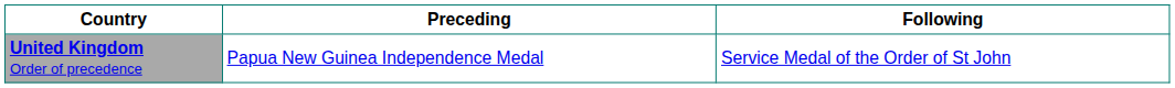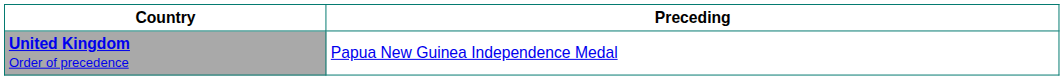- column: Following | Service Medal of the Order of St John
